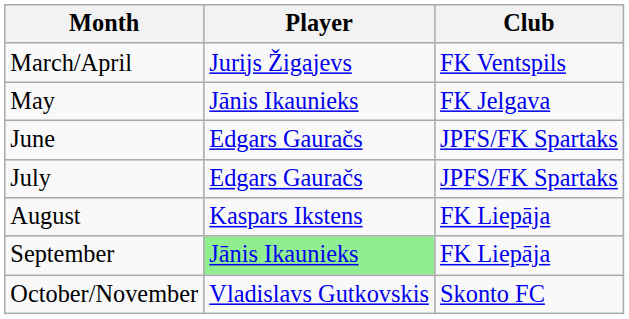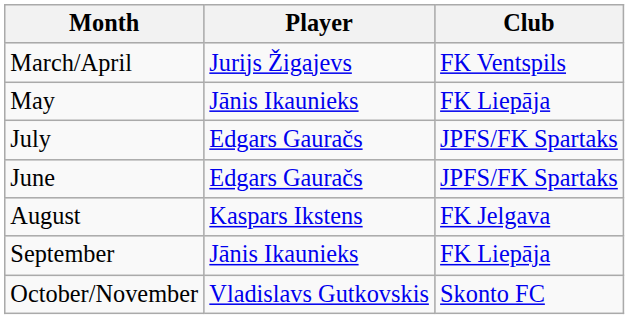May | Club: FK Jelgava -> FK Liepāja
rows swapped: June <-> July
August | Club: FK Liepāja -> FK Jelgava
September | Player: lightgreen background -> no background
